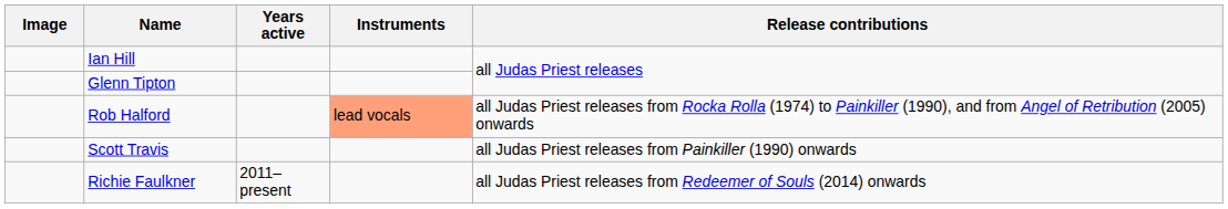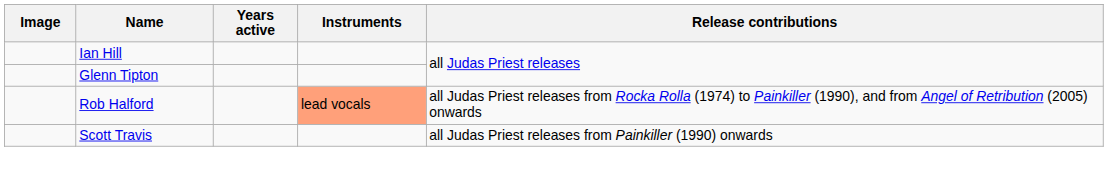- row: Richie Faulkner | 2011–present | all Judas Priest releases from Redeemer of Souls (2014) onwards
